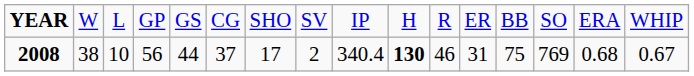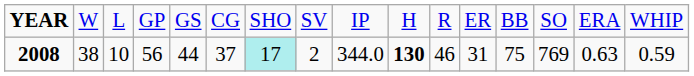2008 | column 7: no background -> paleturquoise background
2008 | column 9: 340.4 -> 344.0
2008 | column 15: 0.68 -> 0.63
2008 | column 16: 0.67 -> 0.59
